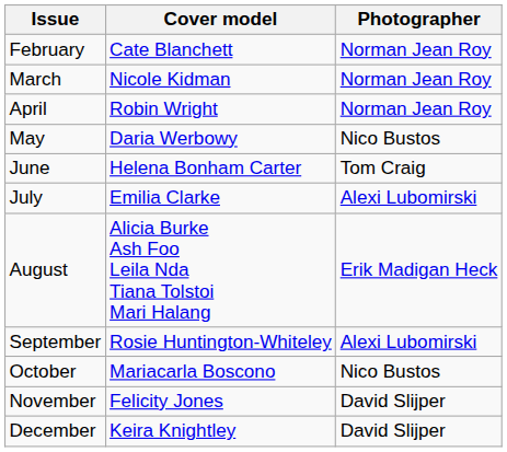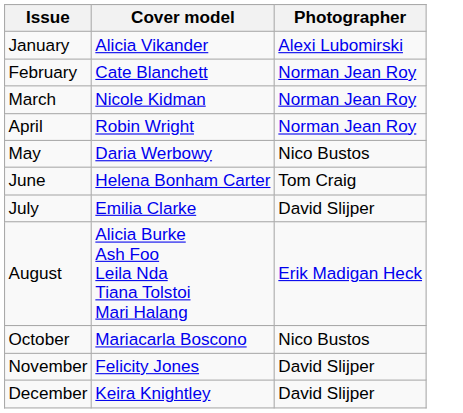+ row: January | Alicia Vikander | Alexi Lubomirski
July | Photographer: Alexi Lubomirski -> David Slijper
- row: September | Rosie Huntington-Whiteley | Alexi Lubomirski
